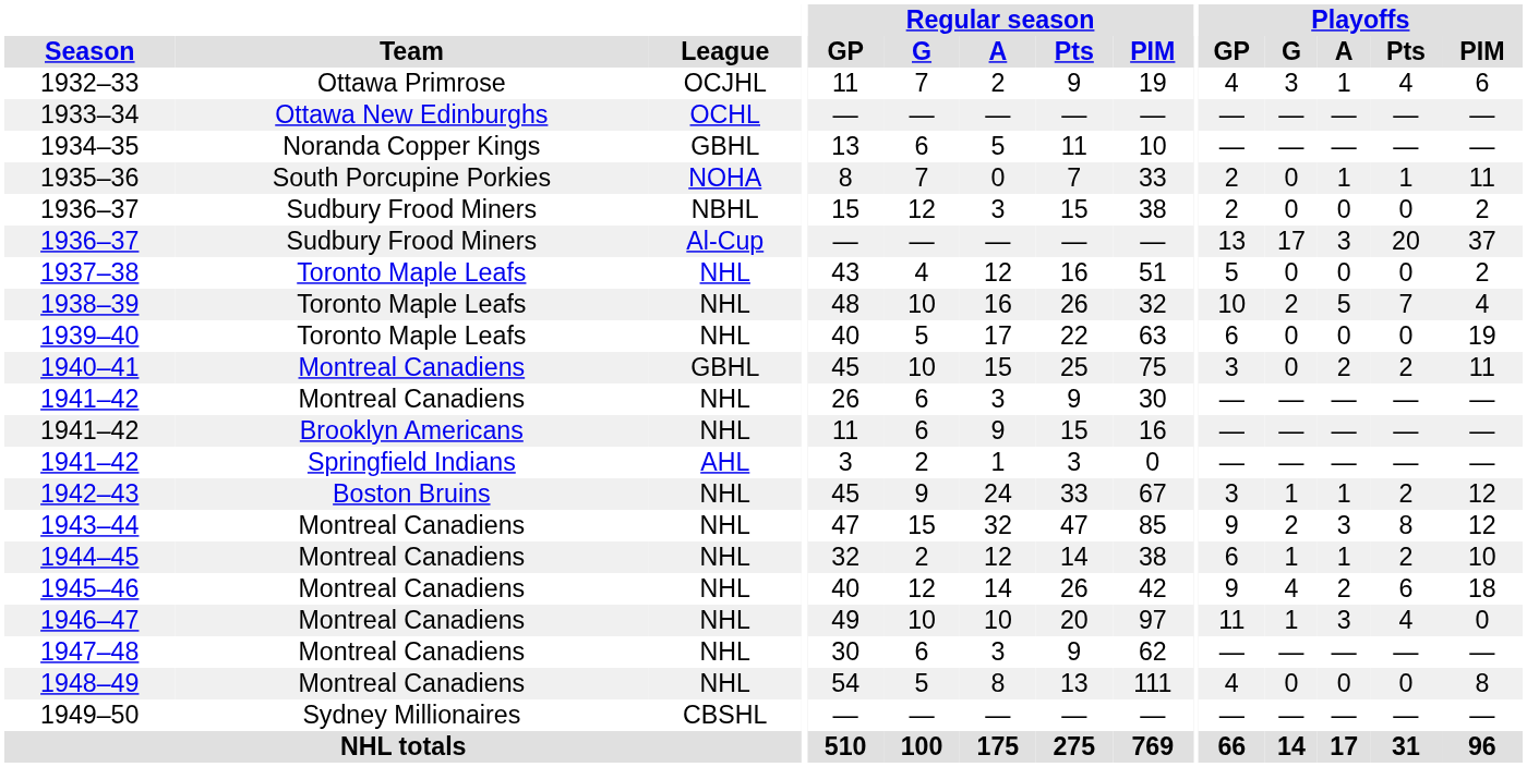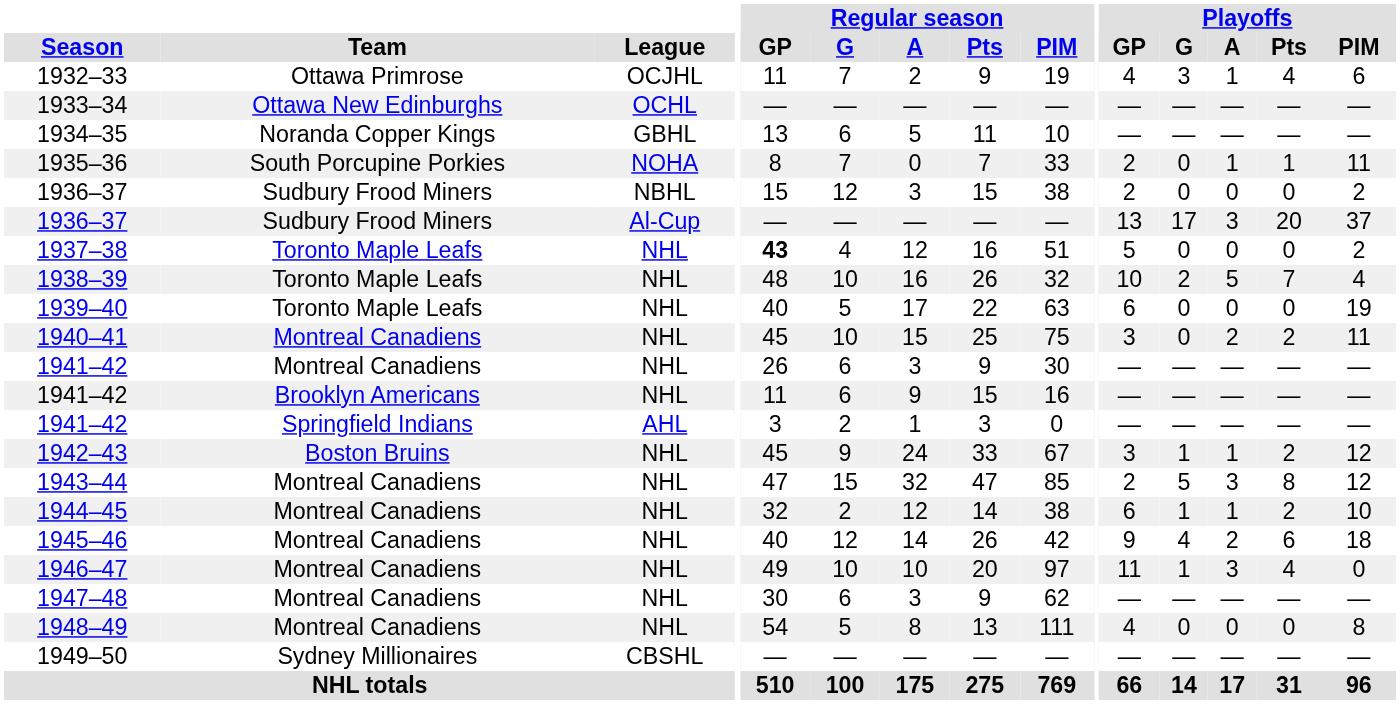1937–38 | Regular season / GP: normal -> bold
1940–41 | League: GBHL -> NHL
1943–44 | Playoffs / GP: 9 -> 2
1943–44 | Playoffs / G: 2 -> 5
